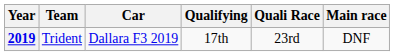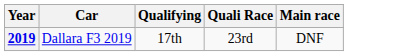- column: Team | Trident
